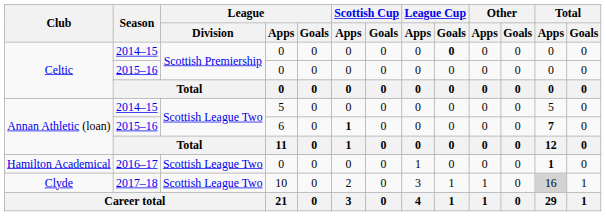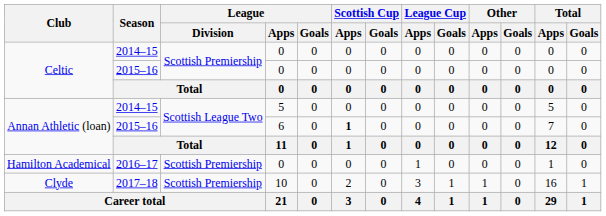Celtic / 2014–15 | League Cup / Goals: bold -> normal
Annan Athletic (loan) / 2015–16 | Total / Apps: bold -> normal
Hamilton Academical | League / Division: Scottish League Two -> Scottish Premiership
Hamilton Academical | Total / Apps: bold -> normal
Clyde | League / Division: Scottish League Two -> Scottish Premiership
Clyde | Total / Apps: lightgrey background -> no background
